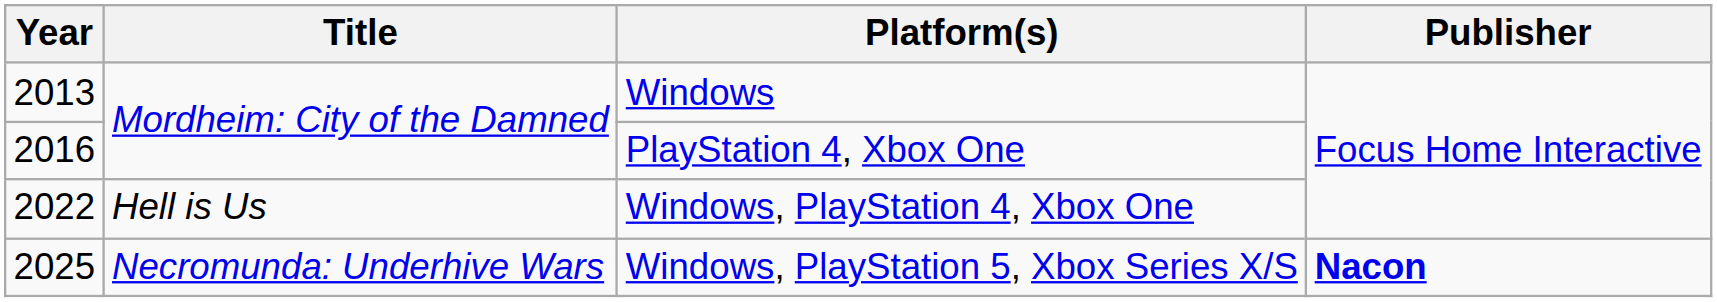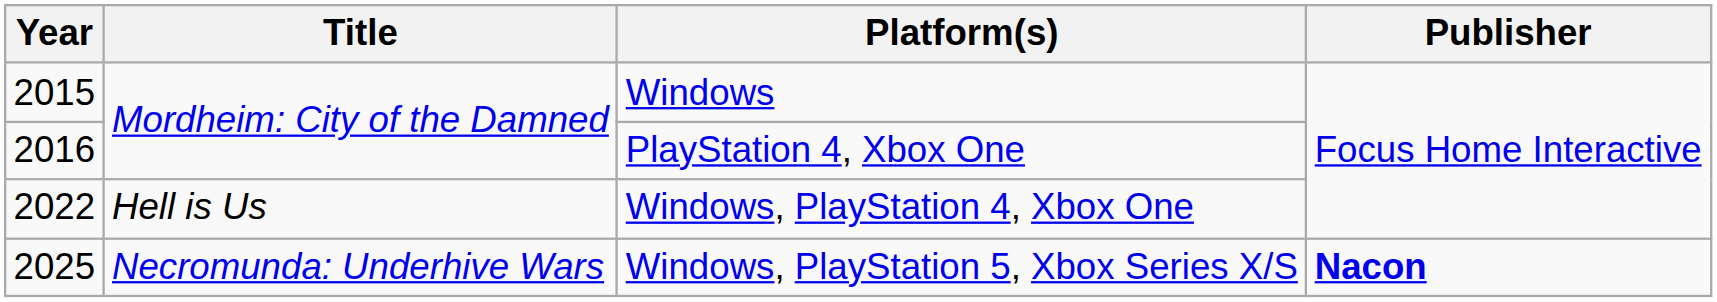Windows | Year: 2013 -> 2015
